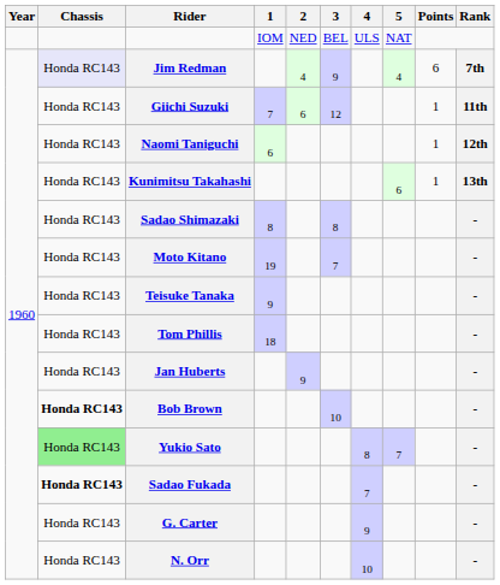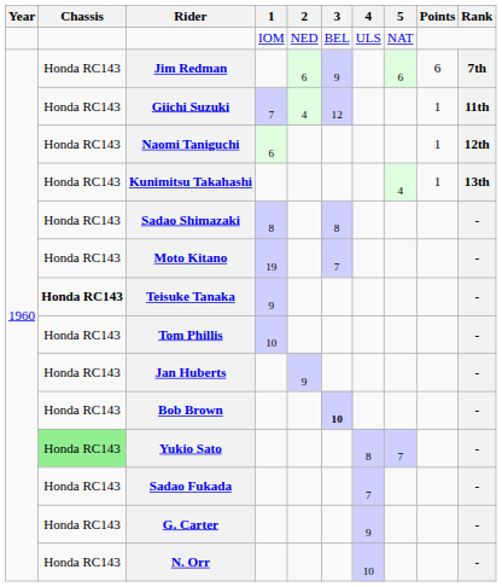Jim Redman | Chassis: lavender background -> no background
Jim Redman | 2: 4 -> 6
Jim Redman | 5: 4 -> 6
Giichi Suzuki | 2: 6 -> 4
Kunimitsu Takahashi | 5: 6 -> 4
Teisuke Tanaka | Chassis: normal -> bold
Tom Phillis | 1: 18 -> 10
Bob Brown | Chassis: bold -> normal
Bob Brown | 3: normal -> bold
Sadao Fukada | Chassis: bold -> normal
